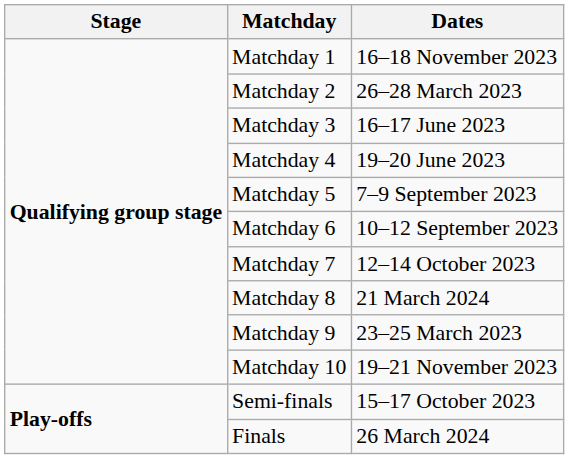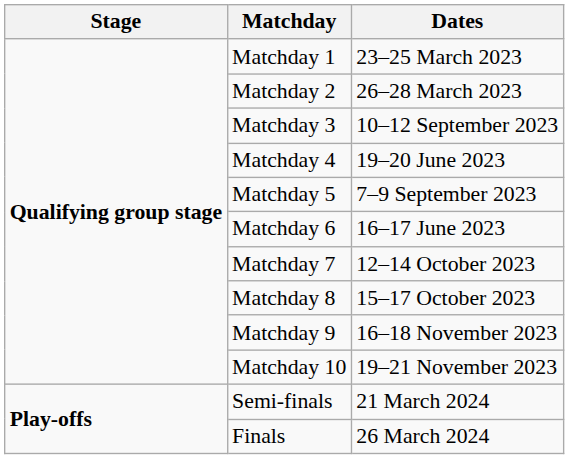Matchday 1 | Dates: 16–18 November 2023 -> 23–25 March 2023
Matchday 3 | Dates: 16–17 June 2023 -> 10–12 September 2023
Matchday 6 | Dates: 10–12 September 2023 -> 16–17 June 2023
Matchday 8 | Dates: 21 March 2024 -> 15–17 October 2023
Matchday 9 | Dates: 23–25 March 2023 -> 16–18 November 2023
Semi-finals | Dates: 15–17 October 2023 -> 21 March 2024
